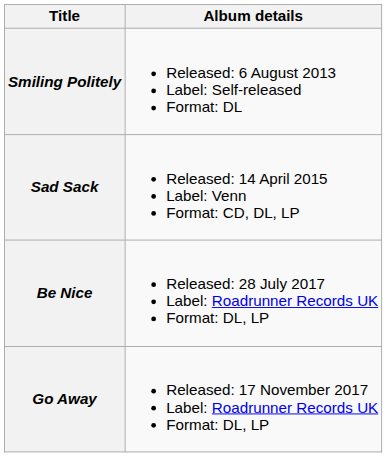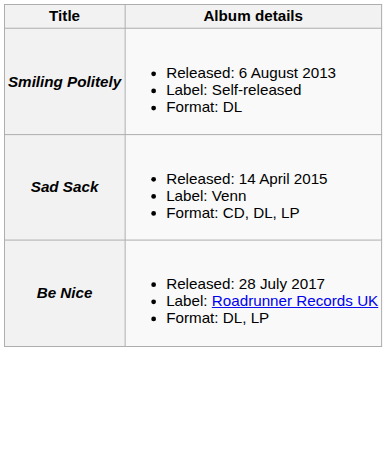- row: Go Away | Released: 17 November 2017 Label: Roadrunner Records UK Format: DL, LP
